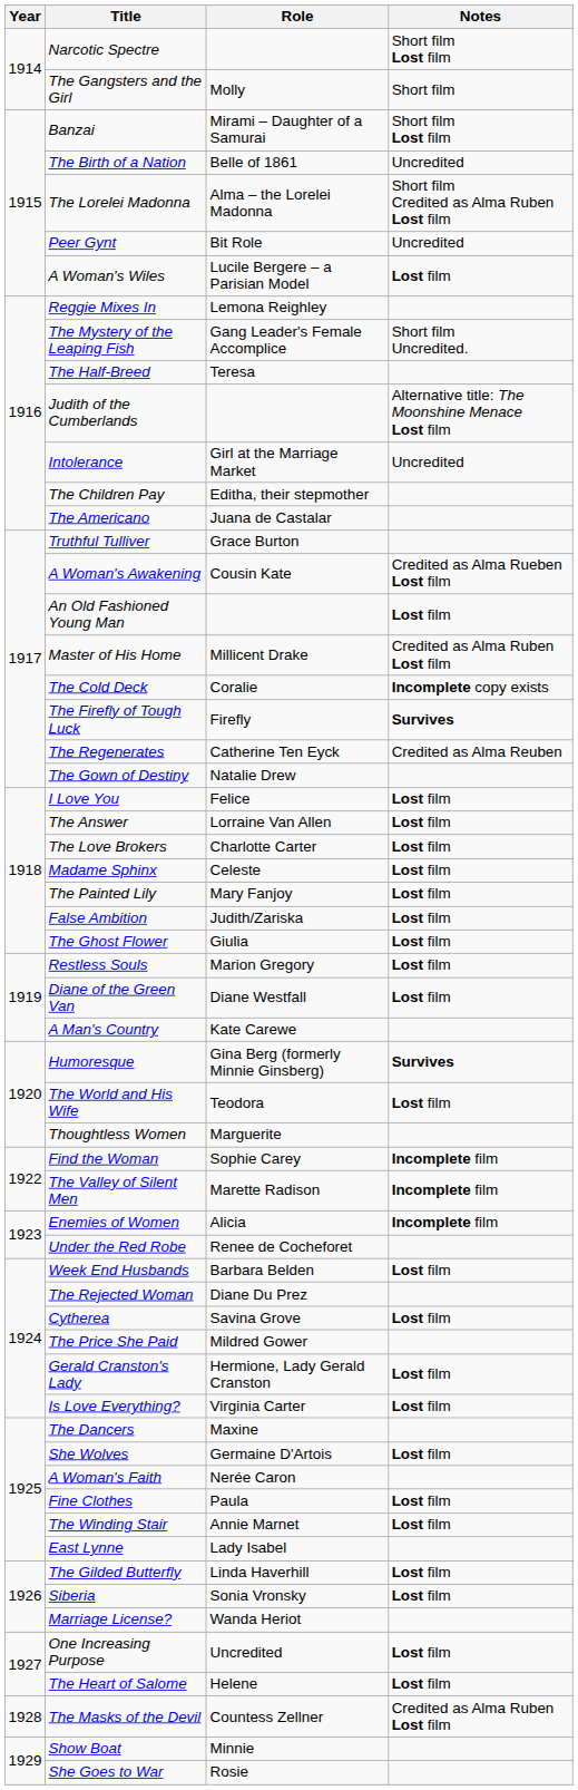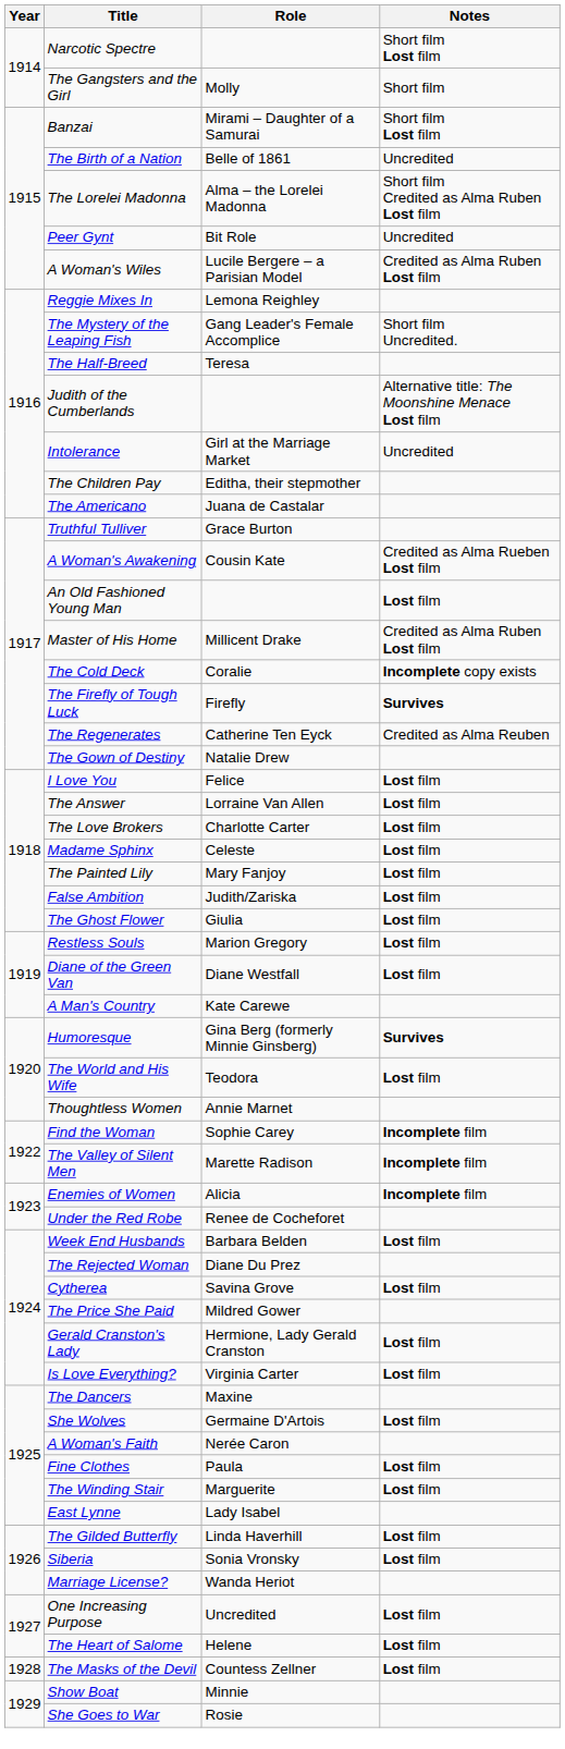A Woman's Wiles | Notes: Lost film -> Credited as Alma Ruben Lost film
Thoughtless Women | Role: Marguerite -> Annie Marnet
The Winding Stair | Role: Annie Marnet -> Marguerite
The Masks of the Devil | Notes: Credited as Alma Ruben Lost film -> Lost film
